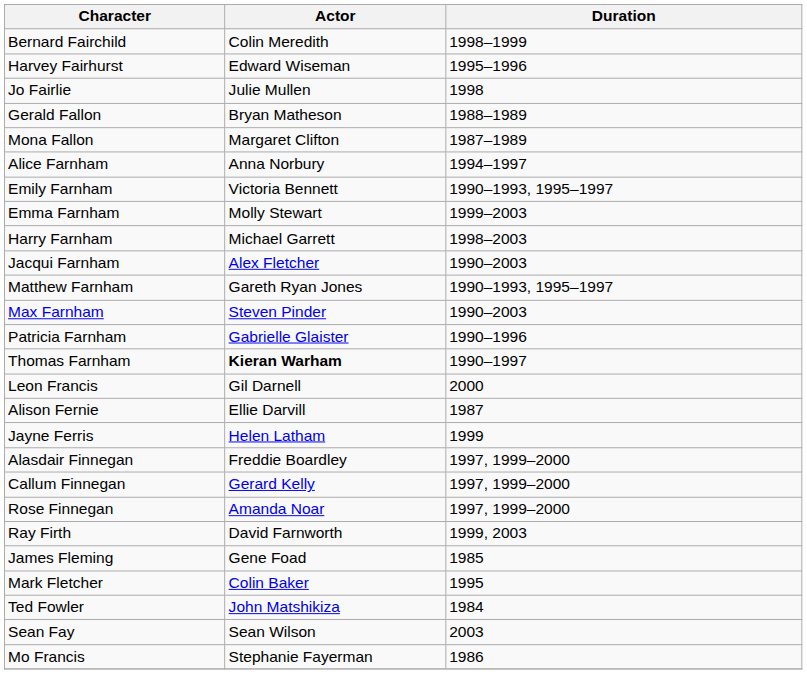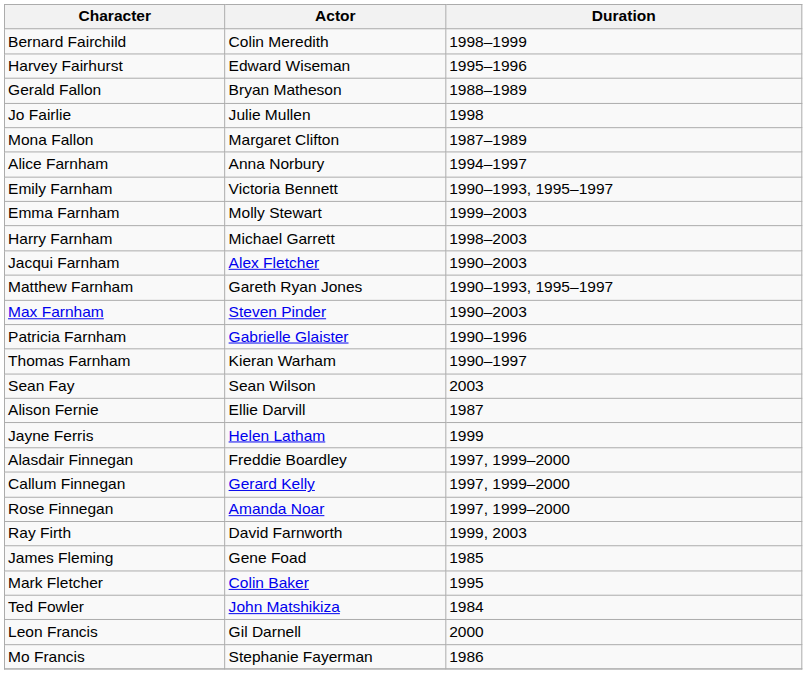rows swapped: Jo Fairlie <-> Gerald Fallon
Thomas Farnham | Actor: bold -> normal
rows swapped: Sean Fay <-> Leon Francis
